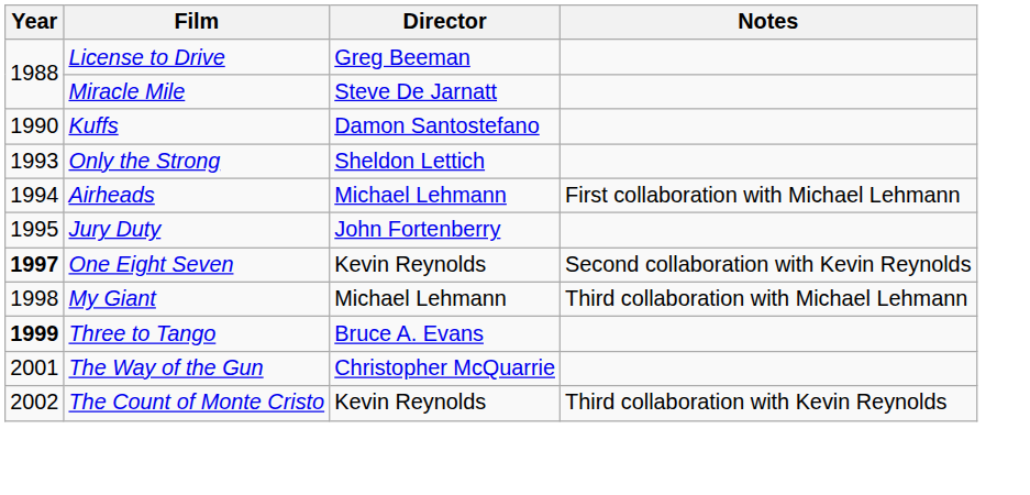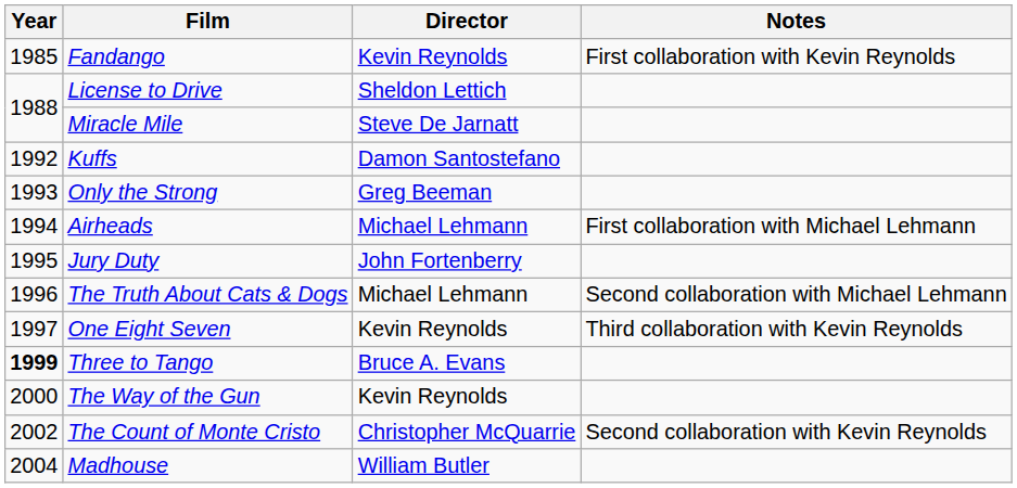+ row: 1985 | Fandango | Kevin Reynolds | First collaboration with Kevin Reynolds
License to Drive | Director: Greg Beeman -> Sheldon Lettich
Kuffs | Year: 1990 -> 1992
Only the Strong | Director: Sheldon Lettich -> Greg Beeman
+ row: 1996 | The Truth About Cats & Dogs | Michael Lehmann | Second collaboration with Michael Lehmann
One Eight Seven | Year: bold -> normal
One Eight Seven | Notes: Second collaboration with Kevin Reynolds -> Third collaboration with Kevin Reynolds
- row: 1998 | My Giant | Michael Lehmann | Third collaboration with Michael Lehmann
The Way of the Gun | Year: 2001 -> 2000
The Way of the Gun | Director: Christopher McQuarrie -> Kevin Reynolds
The Count of Monte Cristo | Director: Kevin Reynolds -> Christopher McQuarrie
The Count of Monte Cristo | Notes: Third collaboration with Kevin Reynolds -> Second collaboration with Kevin Reynolds
+ row: 2004 | Madhouse | William Butler
